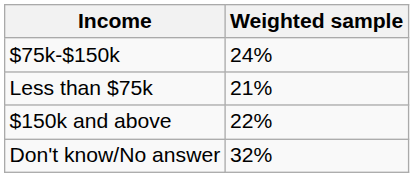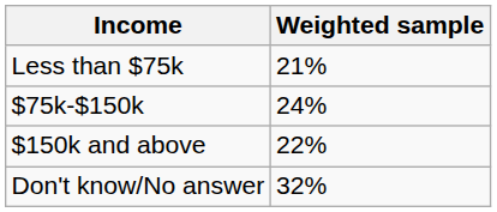rows swapped: Less than $75k <-> $75k-$150k
